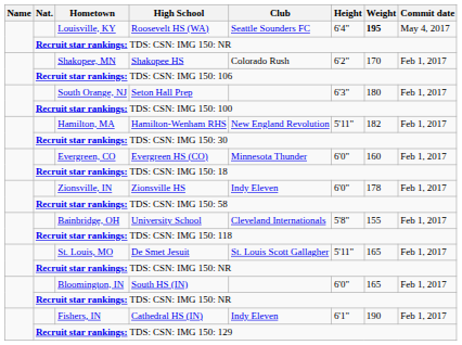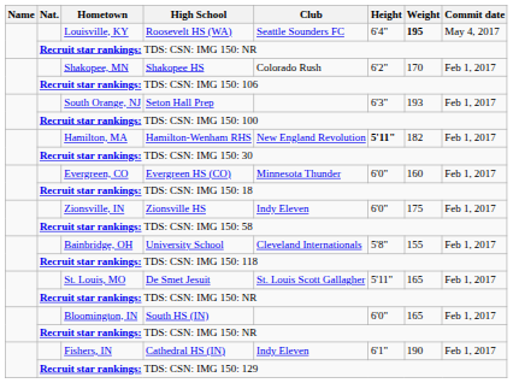South Orange, NJ | Weight: 180 -> 193
Hamilton, MA | Height: normal -> bold
Zionsville, IN | Weight: 178 -> 175
